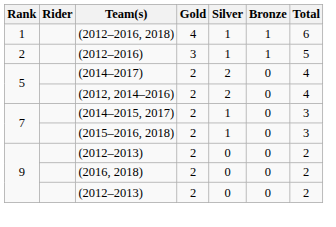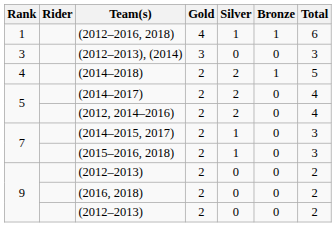- row: 2 | (2012–2016) | 3 | 1 | 1 | 5
+ row: 3 | (2012–2013), (2014) | 3 | 0 | 0 | 3
+ row: 4 | (2014–2018) | 2 | 2 | 1 | 5
